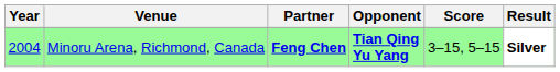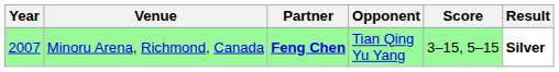Minoru Arena, Richmond, Canada | Year: 2004 -> 2007
Minoru Arena, Richmond, Canada | Opponent: bold -> normal
